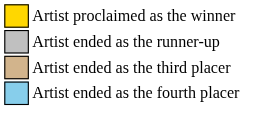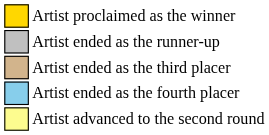+ row: Artist advanced to the second round
